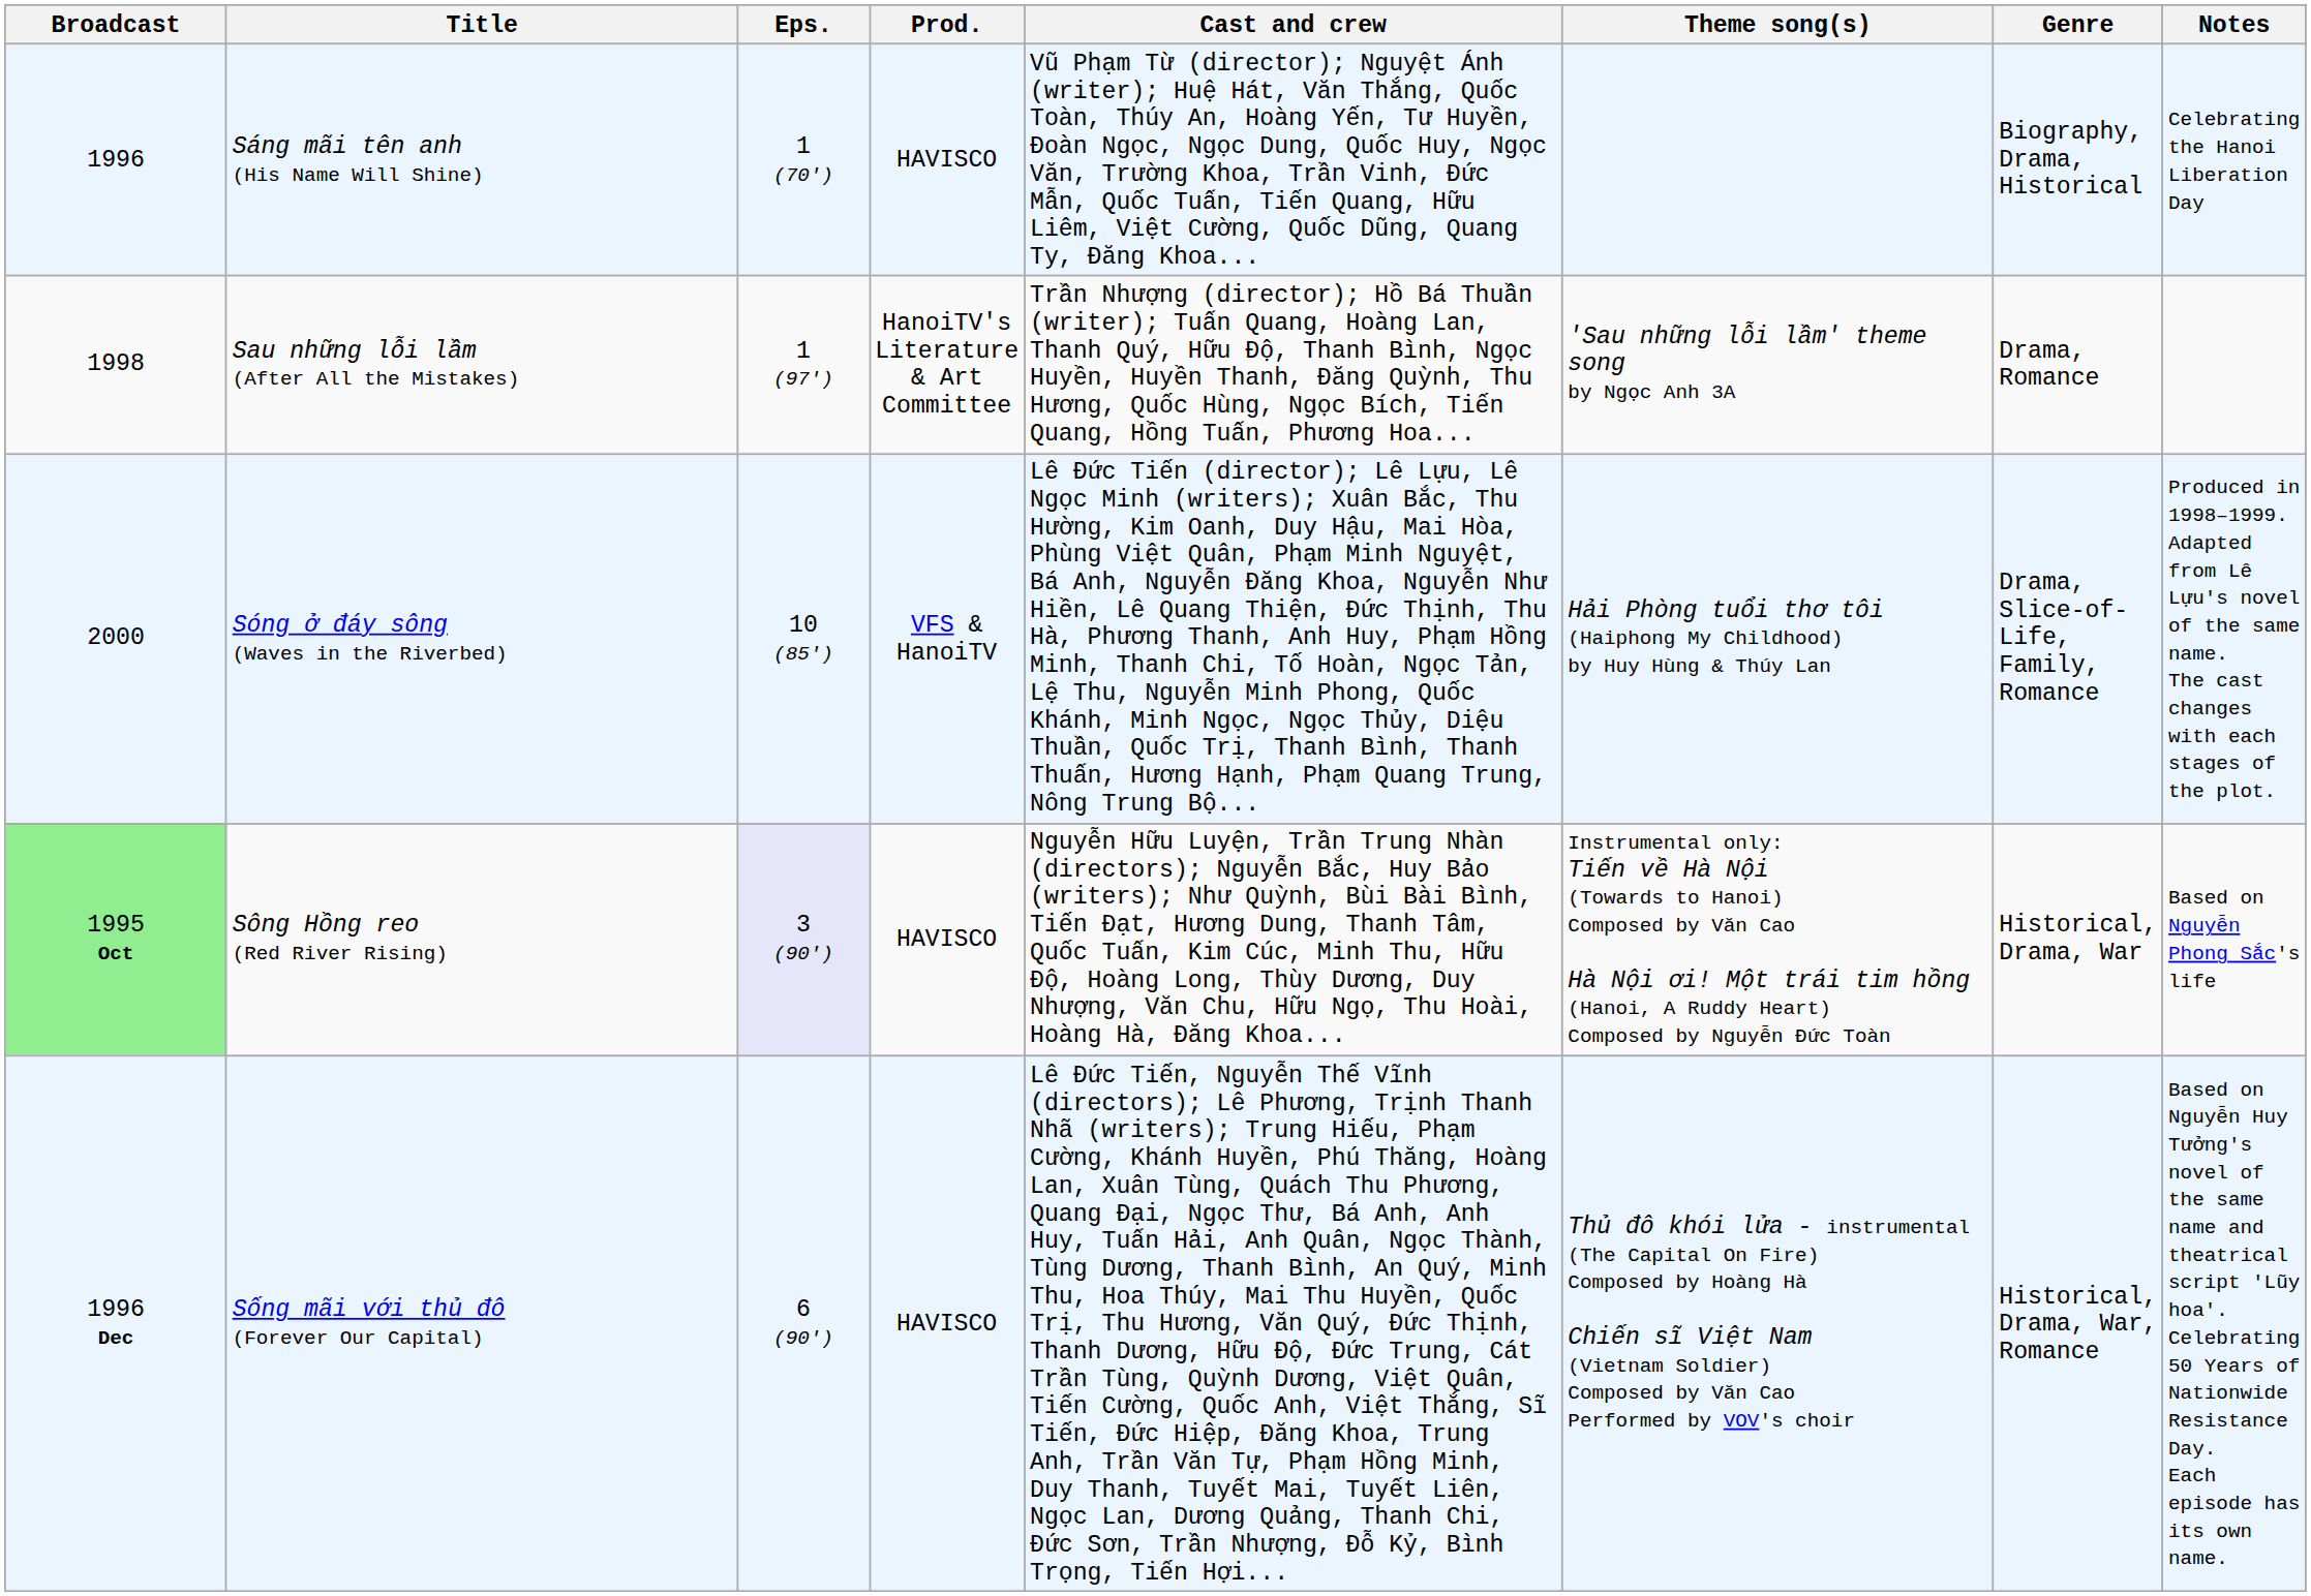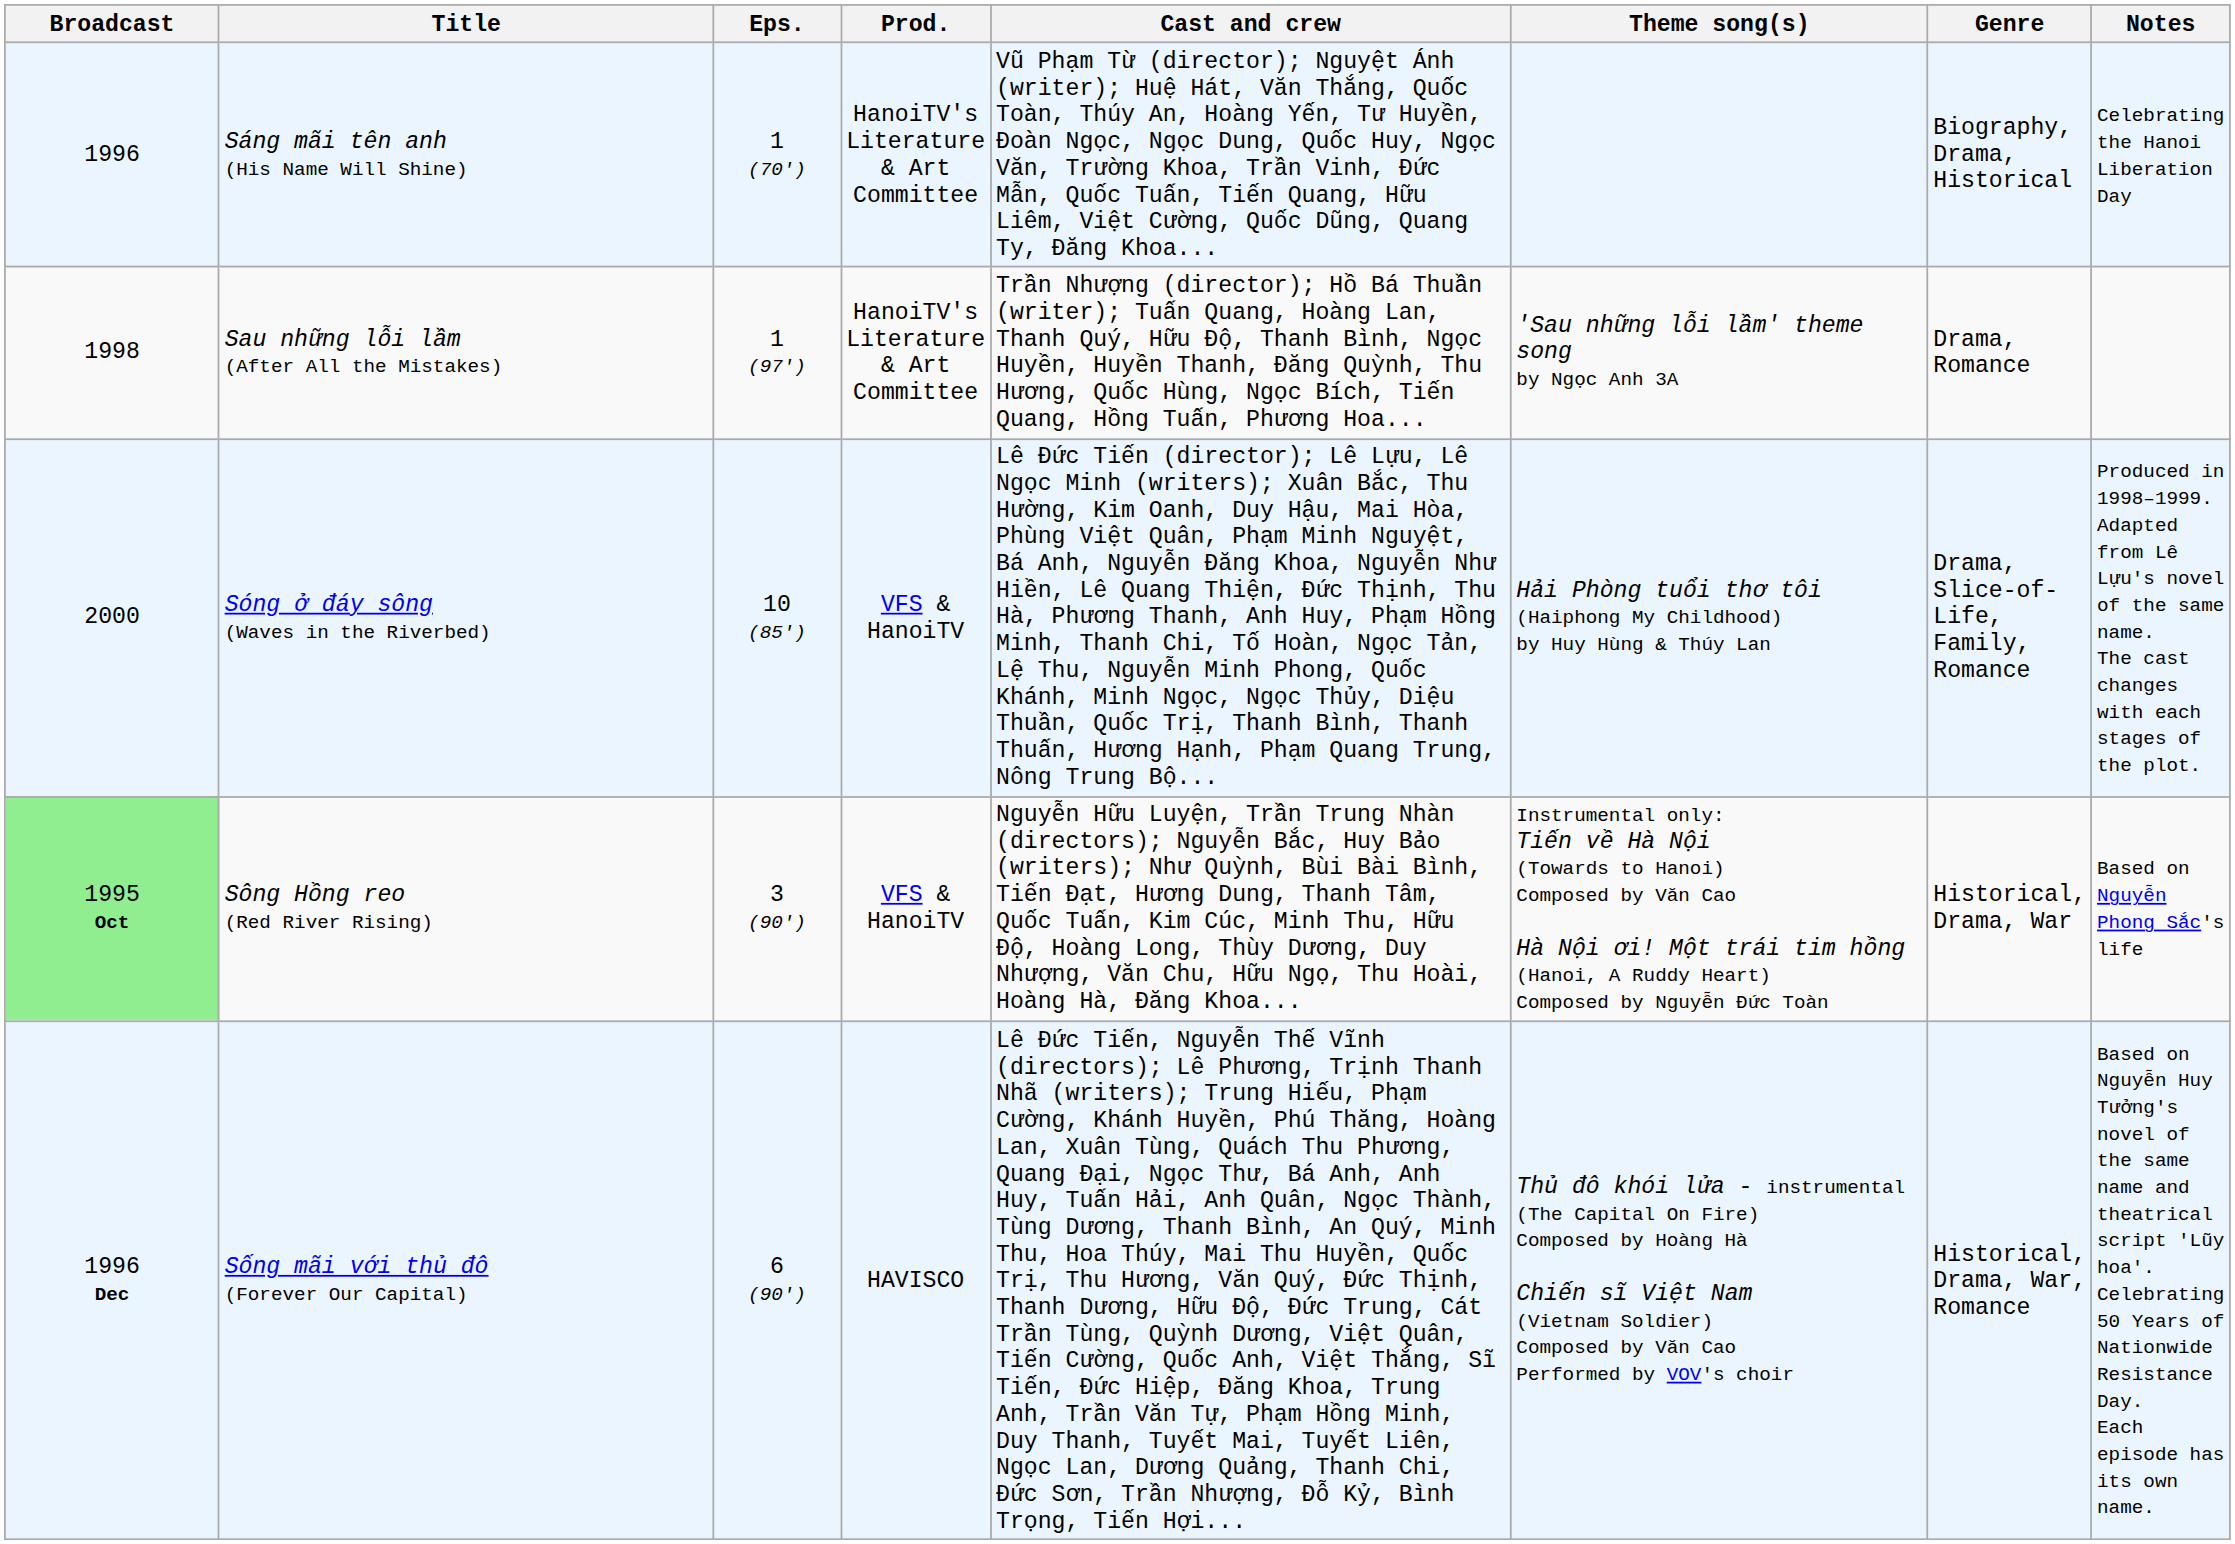Sáng mãi tên anh (His Name Will Shine) | Prod.: HAVISCO -> HanoiTV's Literature & Art Committee
Sông Hồng reo (Red River Rising) | Eps.: lavender background -> no background
Sông Hồng reo (Red River Rising) | Prod.: HAVISCO -> VFS & HanoiTV
